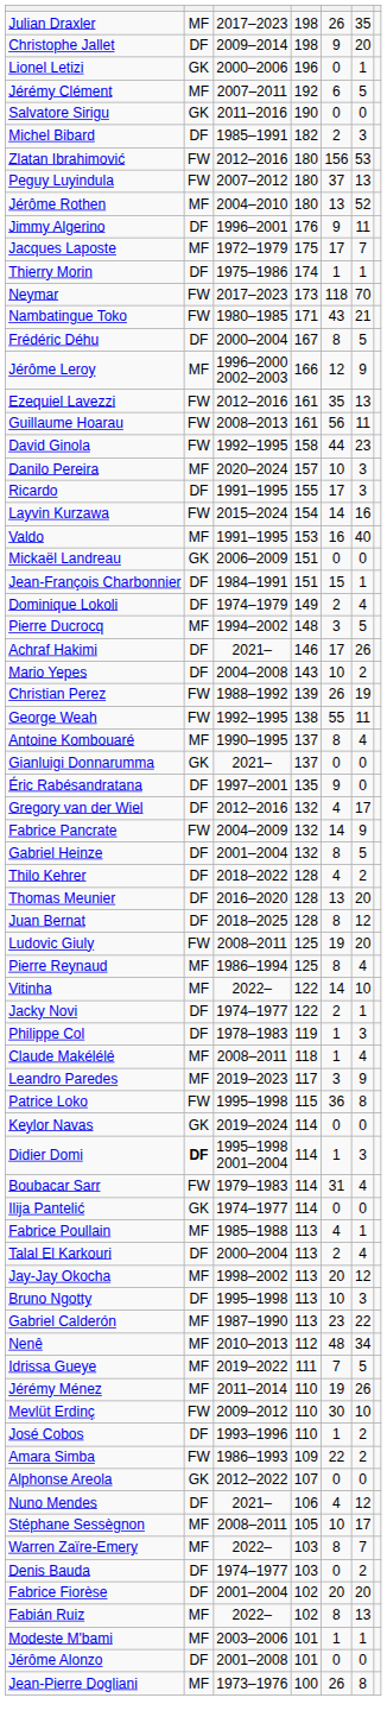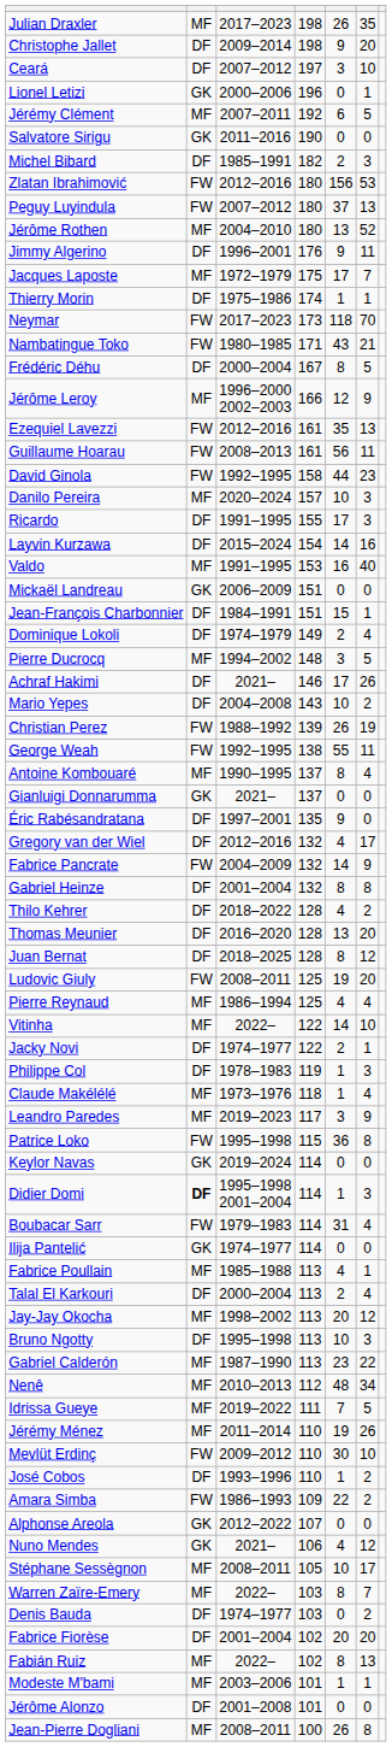+ row: Ceará | DF | 2007–2012 | 197 | 3 | 10
Layvin Kurzawa | column 2: FW -> DF
Gabriel Heinze | column 6: 5 -> 8
Pierre Reynaud | column 5: 8 -> 4
Claude Makélélé | column 3: 2008–2011 -> 1973–1976
Nuno Mendes | column 2: DF -> GK
Jean-Pierre Dogliani | column 3: 1973–1976 -> 2008–2011
